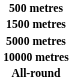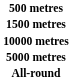rows swapped: 5000 metres <-> 10000 metres
